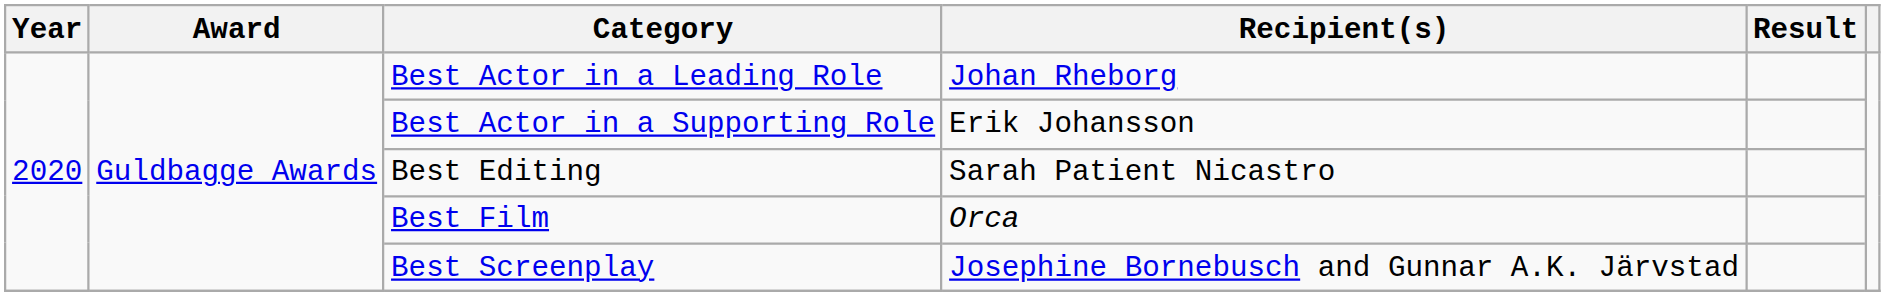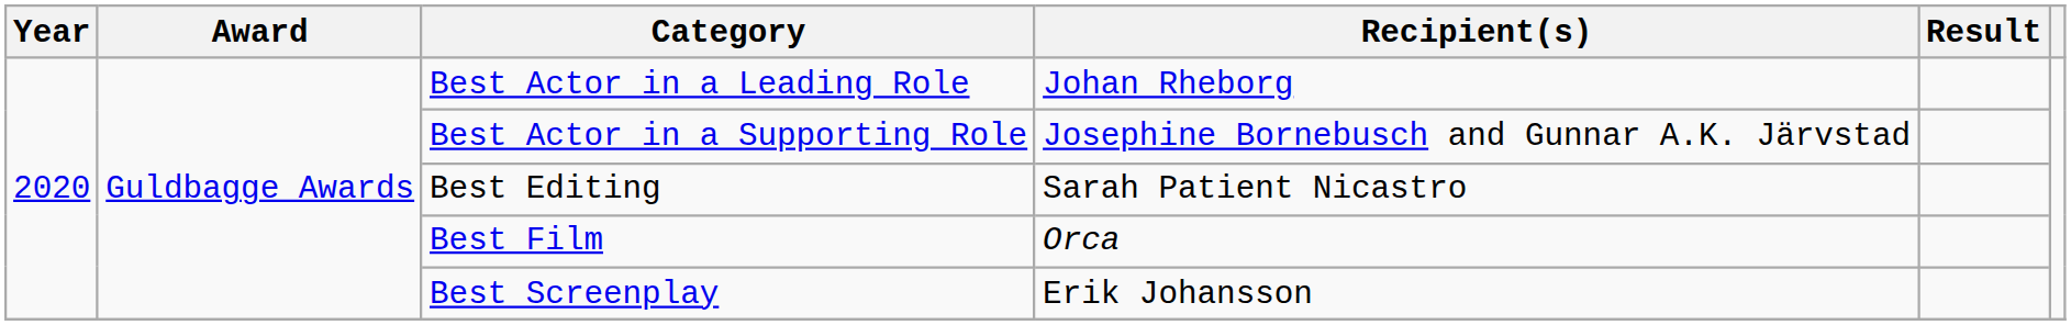Best Actor in a Supporting Role | Recipient(s): Erik Johansson -> Josephine Bornebusch and Gunnar A.K. Järvstad
Best Screenplay | Recipient(s): Josephine Bornebusch and Gunnar A.K. Järvstad -> Erik Johansson
